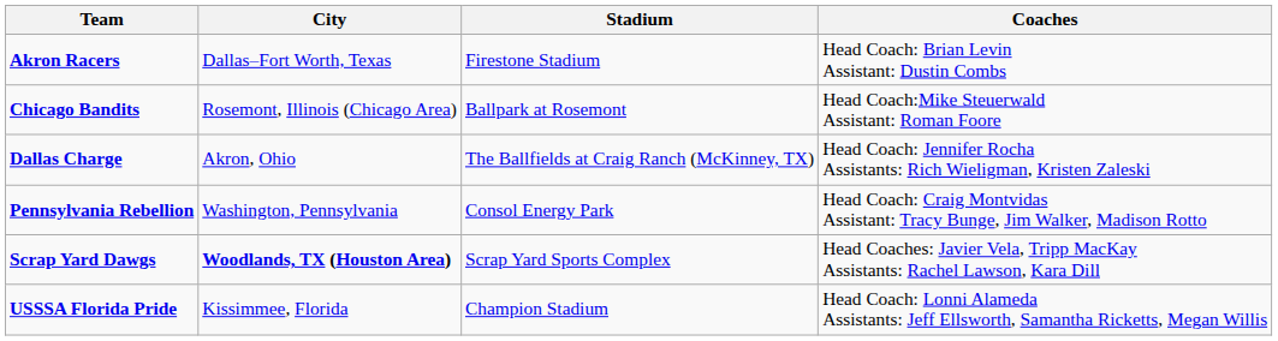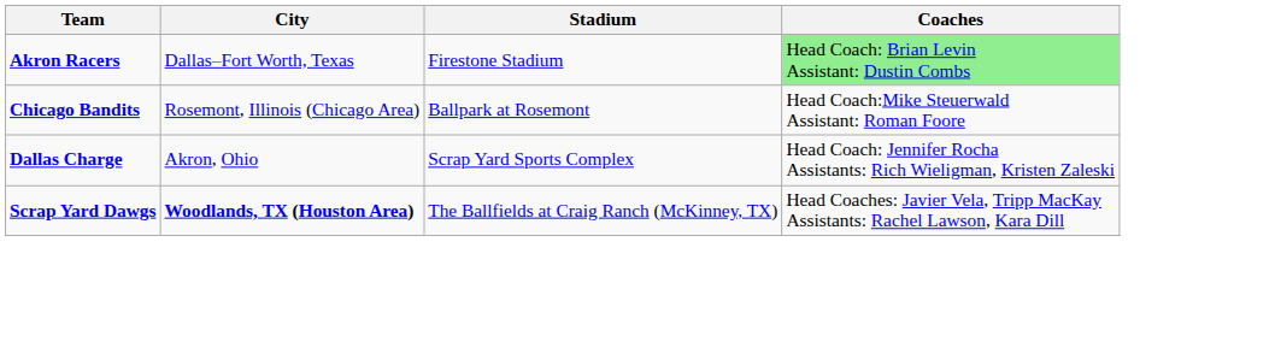Akron Racers | Coaches: no background -> lightgreen background
Dallas Charge | Stadium: The Ballfields at Craig Ranch (McKinney, TX) -> Scrap Yard Sports Complex
- row: Pennsylvania Rebellion | Washington, Pennsylvania | Consol Energy Park | Head Coach: Craig Montvidas Assistant: Tracy Bunge, Jim Walker, Madison Rotto
Scrap Yard Dawgs | Stadium: Scrap Yard Sports Complex -> The Ballfields at Craig Ranch (McKinney, TX)
- row: USSSA Florida Pride | Kissimmee, Florida | Champion Stadium | Head Coach: Lonni Alameda Assistants: Jeff Ellsworth, Samantha Ricketts, Megan Willis
